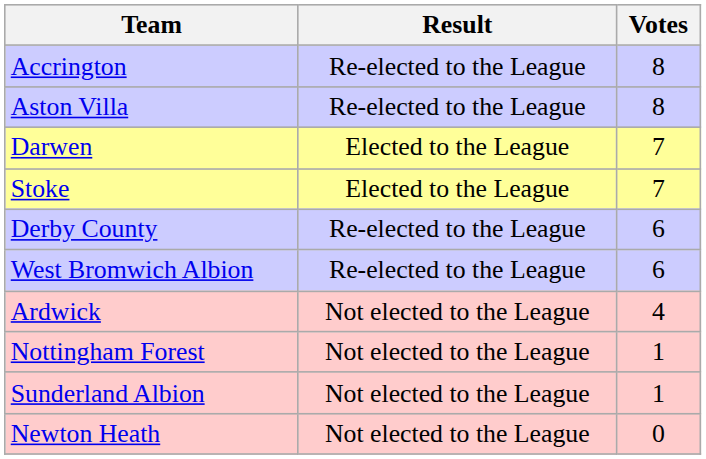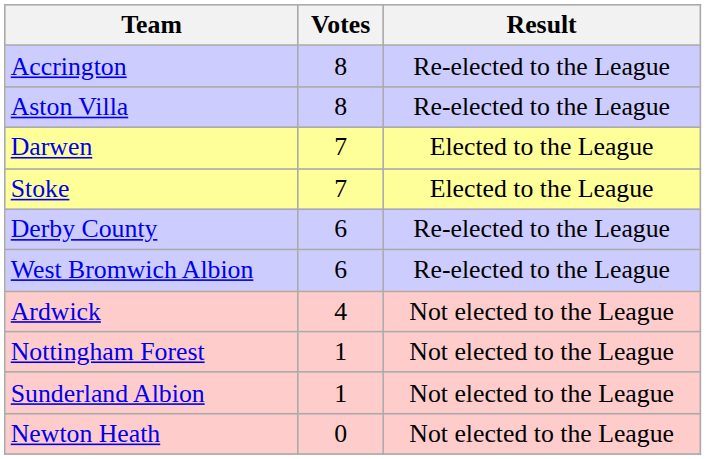columns swapped: Votes <-> Result
